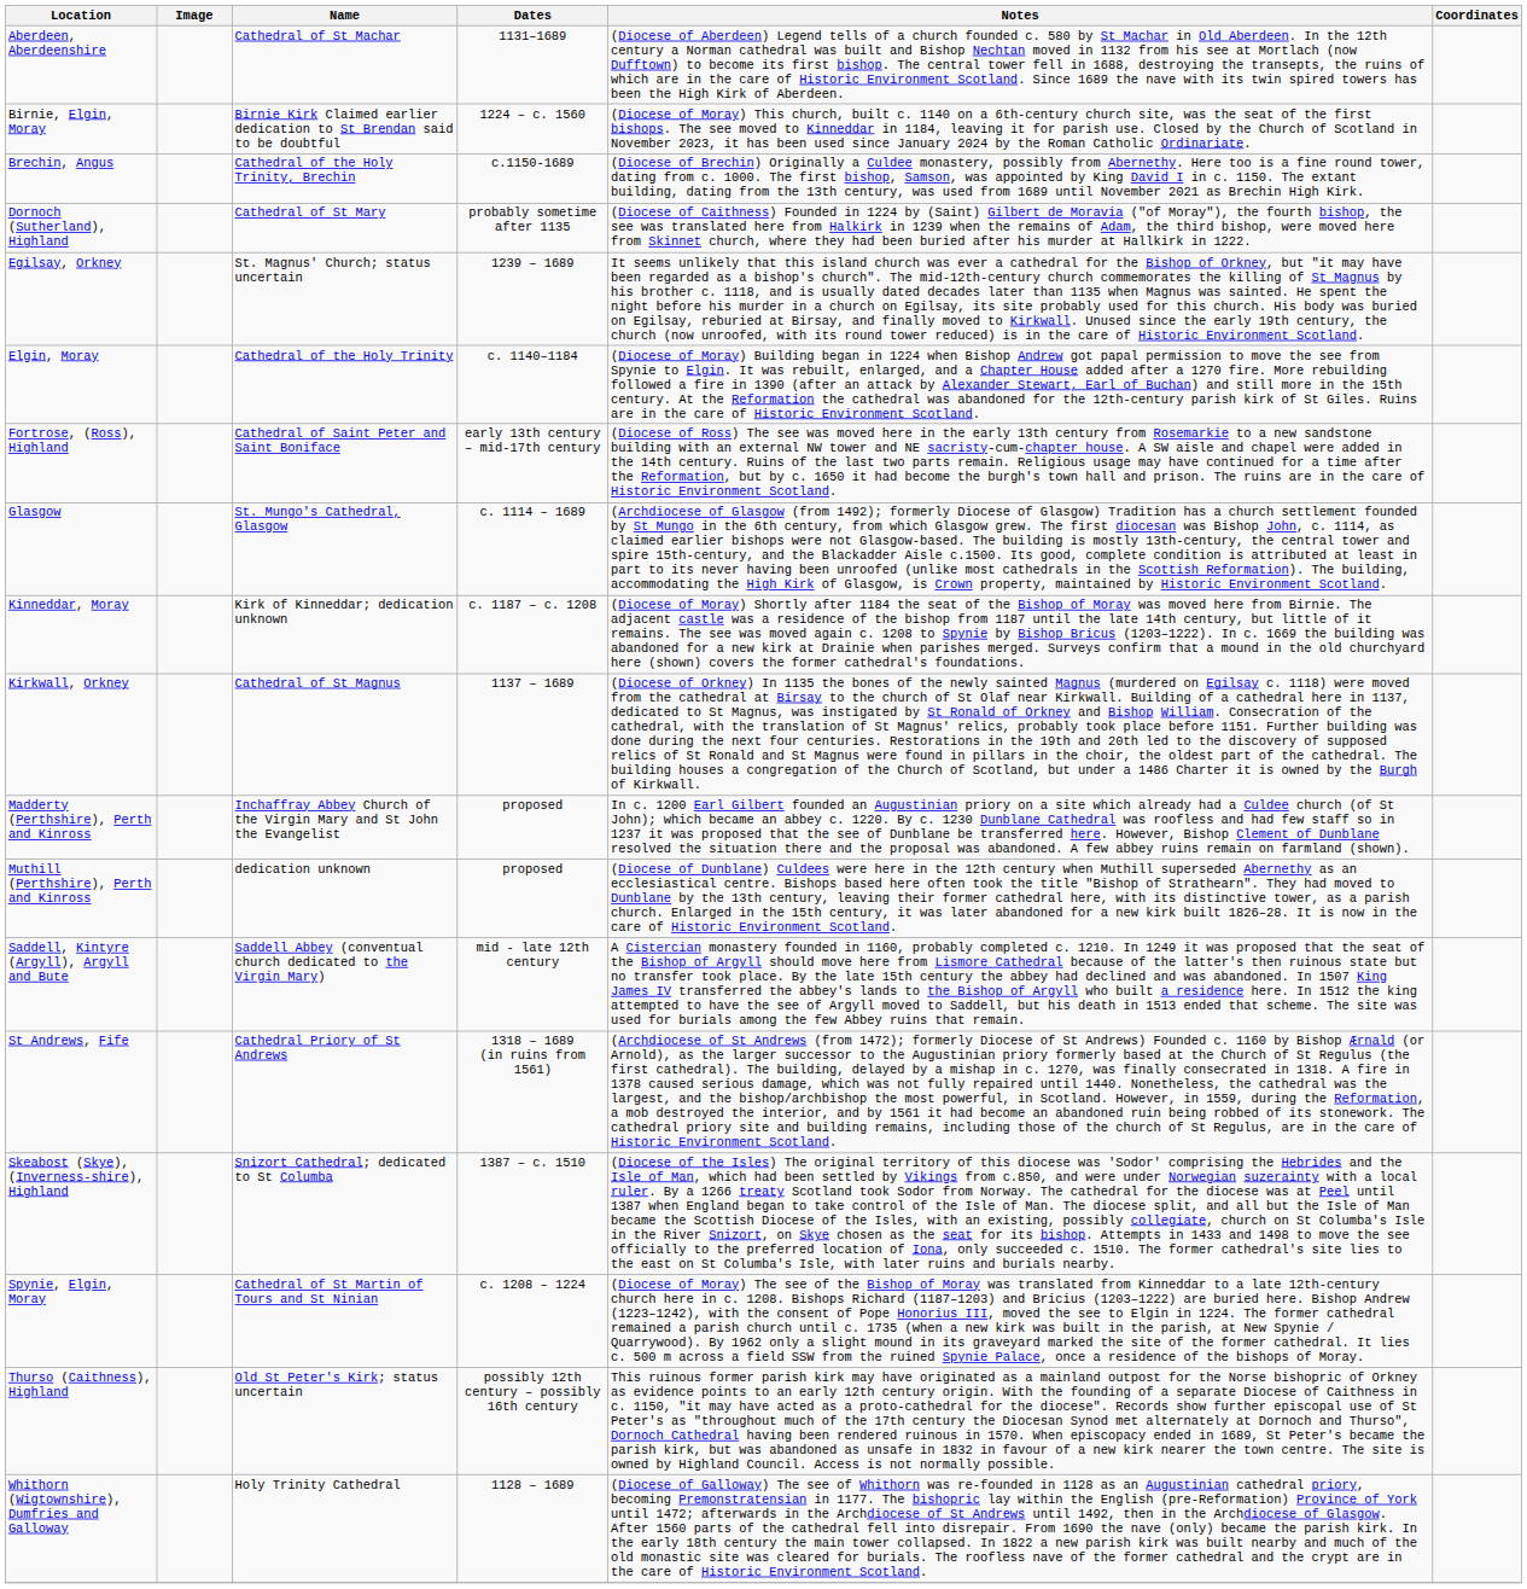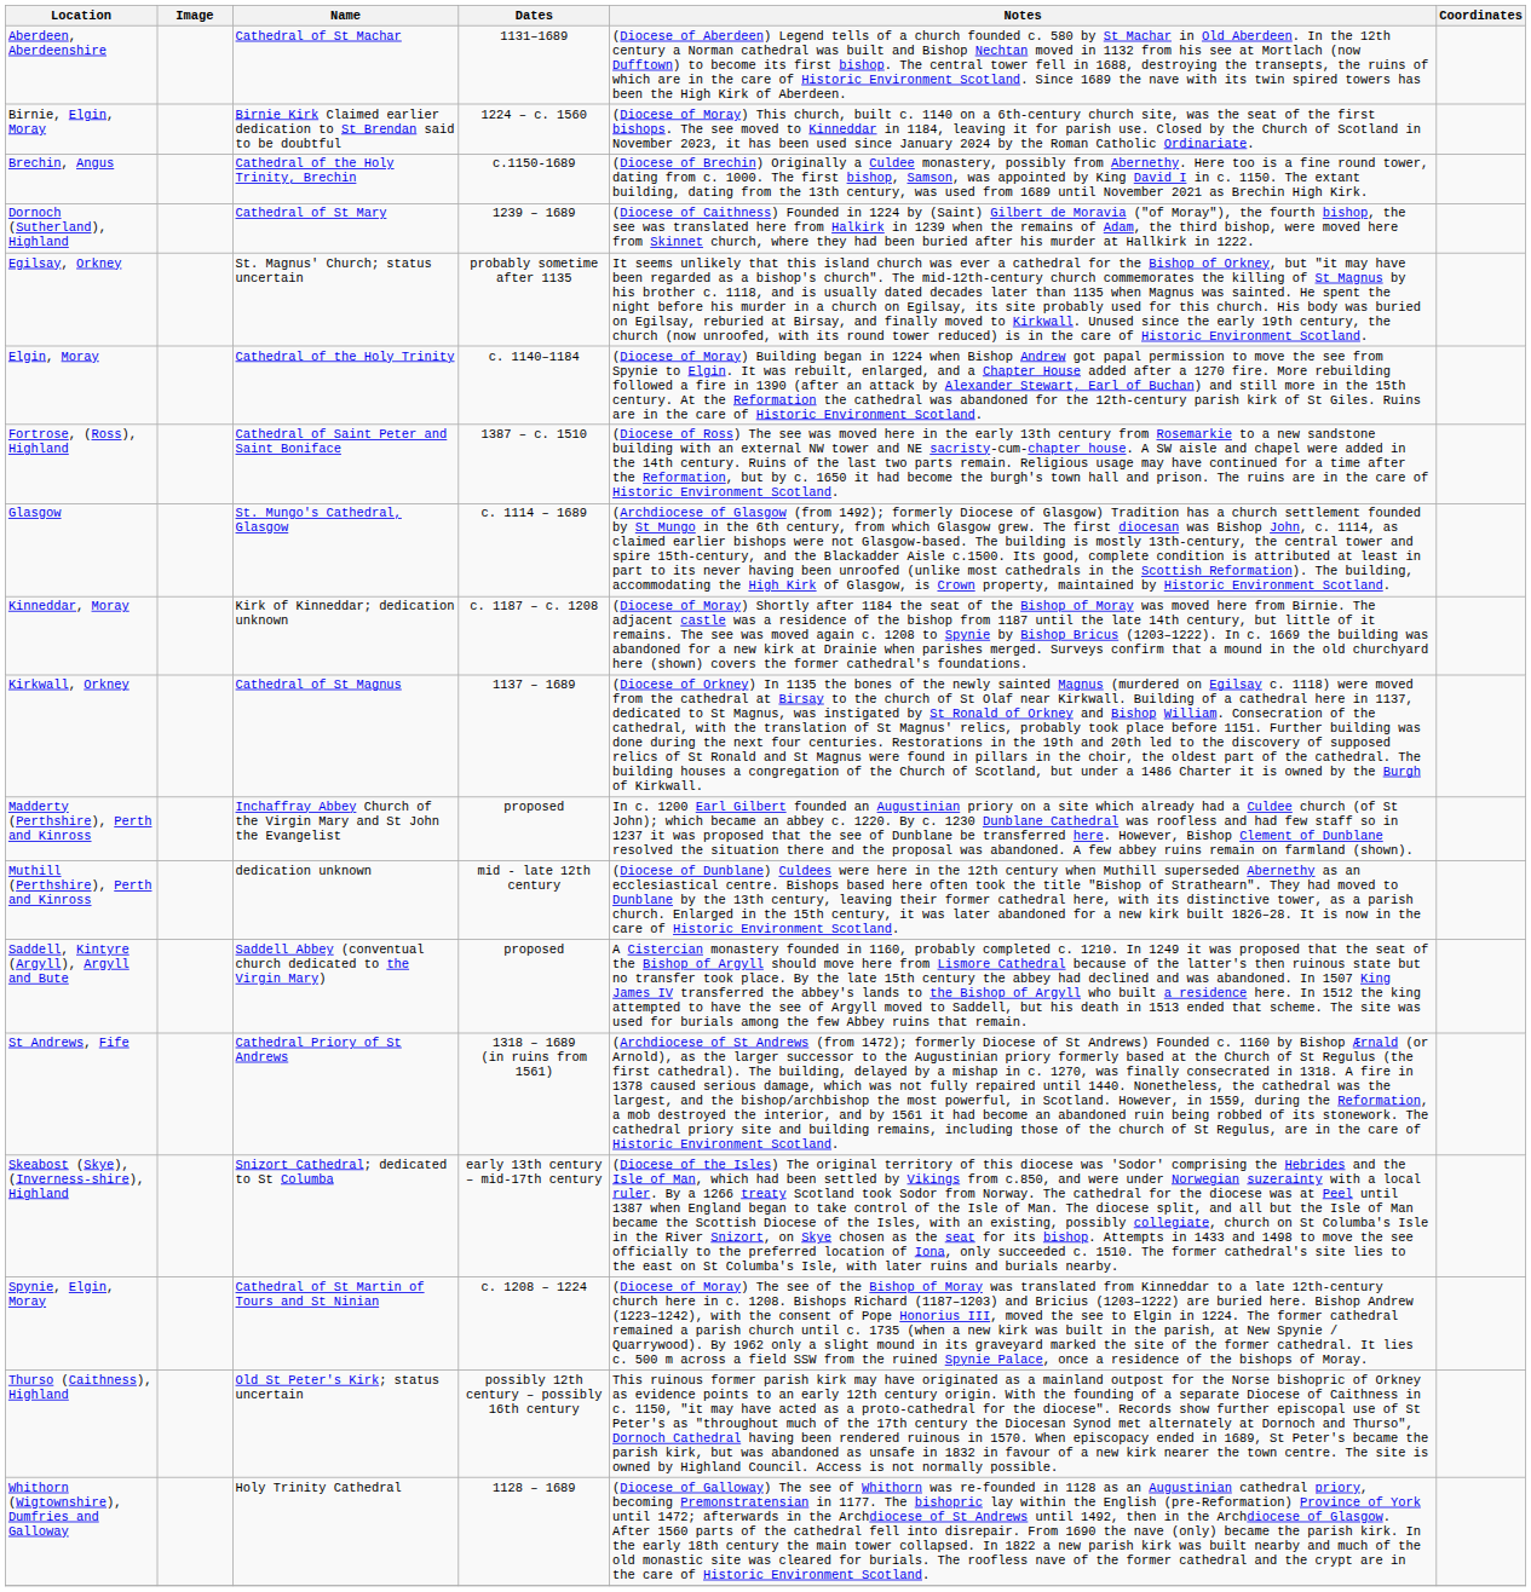Dornoch (Sutherland), Highland | Dates: probably sometime after 1135 -> 1239 – 1689
Egilsay, Orkney | Dates: 1239 – 1689 -> probably sometime after 1135
Fortrose, (Ross), Highland | Dates: early 13th century – mid-17th century -> 1387 – c. 1510
Muthill (Perthshire), Perth and Kinross | Dates: proposed -> mid - late 12th century
Saddell, Kintyre (Argyll), Argyll and Bute | Dates: mid - late 12th century -> proposed
Skeabost (Skye), (Inverness-shire), Highland | Dates: 1387 – c. 1510 -> early 13th century – mid-17th century
